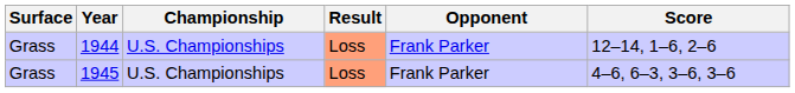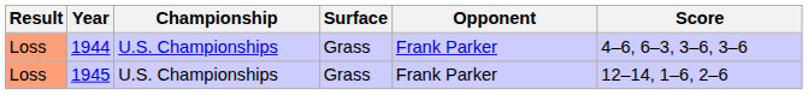columns swapped: Result <-> Surface
1944 | Score: 12–14, 1–6, 2–6 -> 4–6, 6–3, 3–6, 3–6
1945 | Score: 4–6, 6–3, 3–6, 3–6 -> 12–14, 1–6, 2–6
